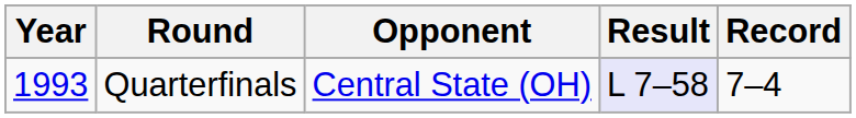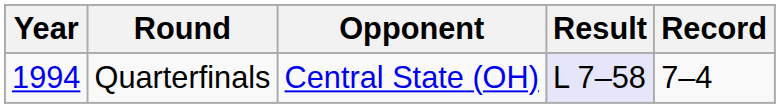Quarterfinals | Year: 1993 -> 1994
